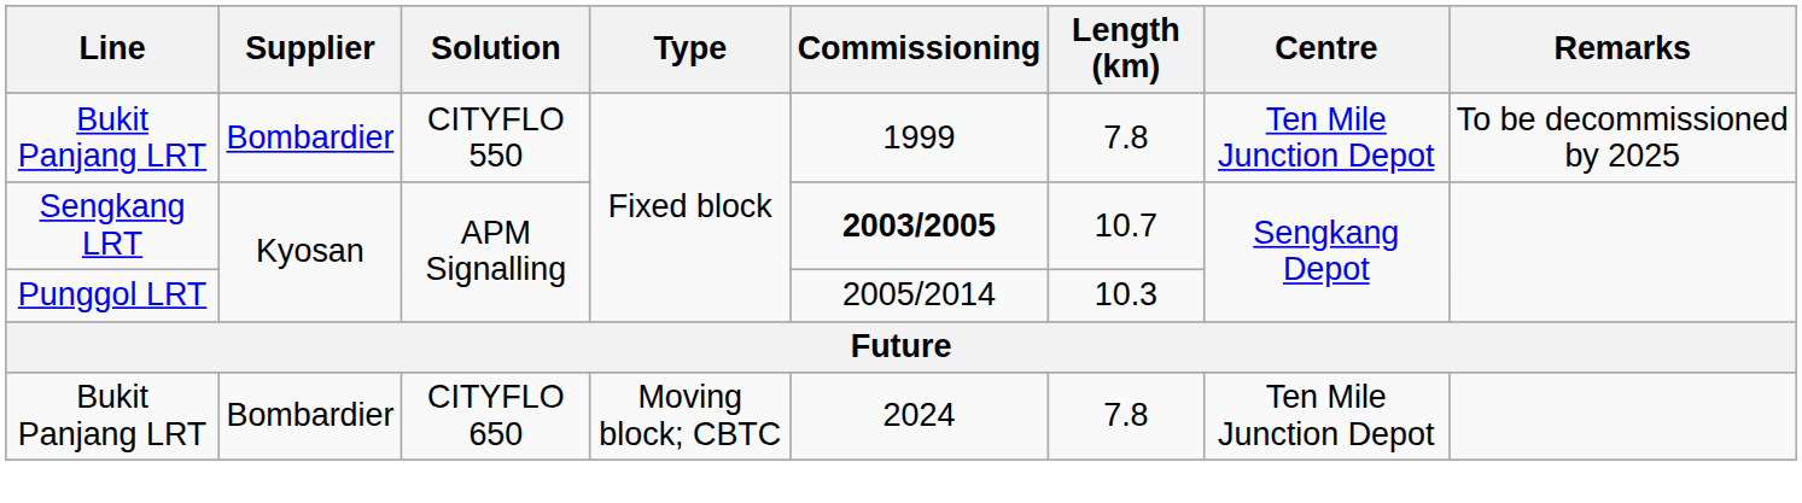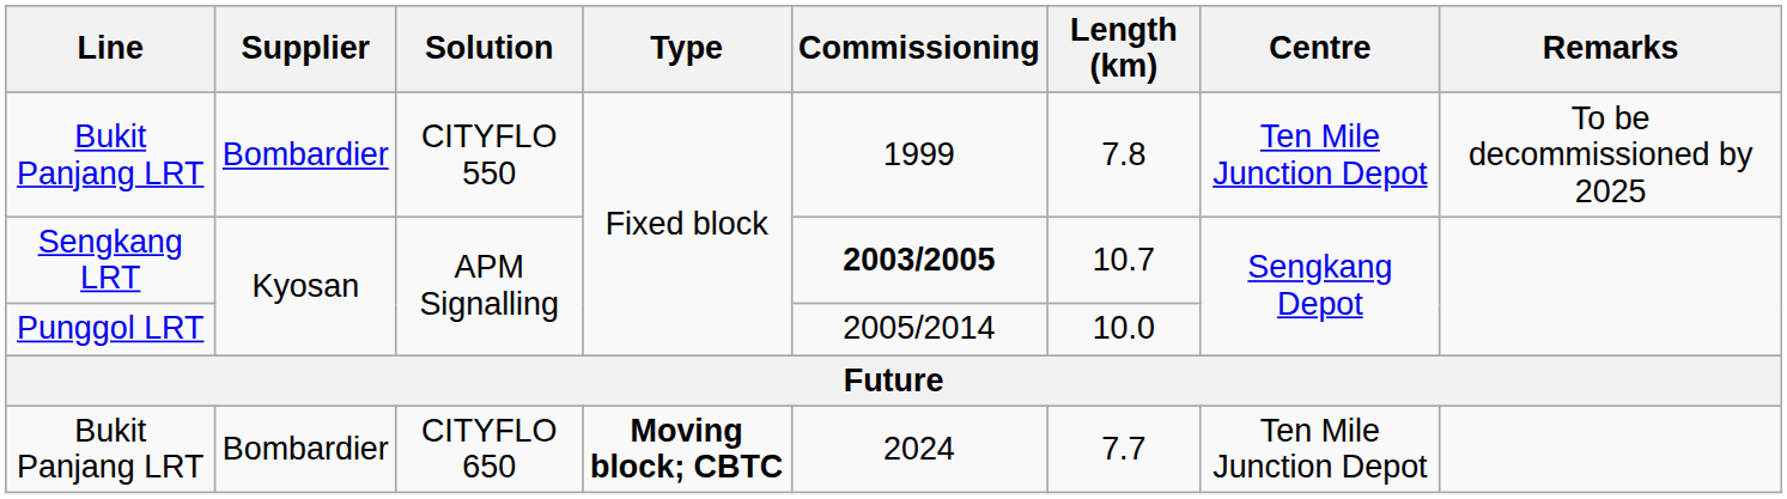Punggol LRT | Length (km): 10.3 -> 10.0
Bukit Panjang LRT / CITYFLO 650 | Type: normal -> bold
Bukit Panjang LRT / CITYFLO 650 | Length (km): 7.8 -> 7.7
